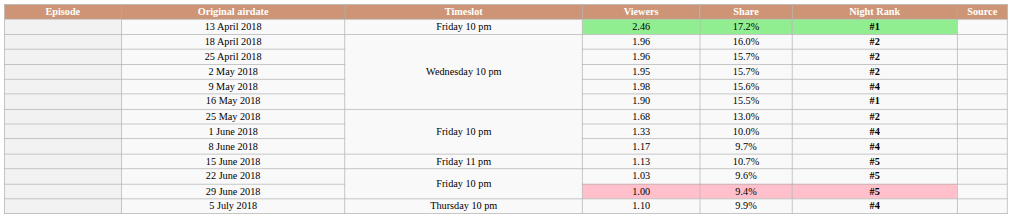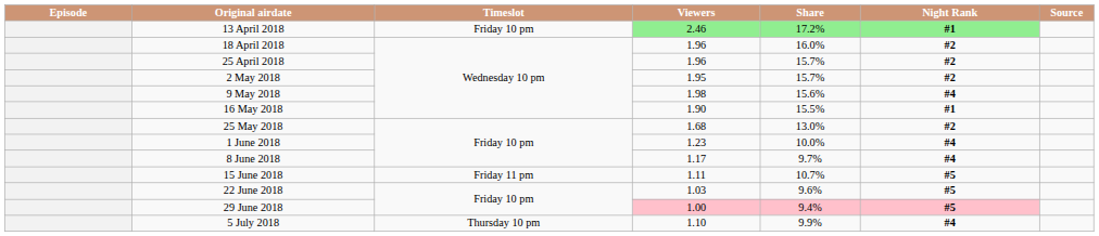1 June 2018 | Viewers: 1.33 -> 1.23
15 June 2018 | Viewers: 1.13 -> 1.11
